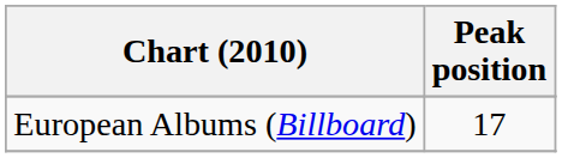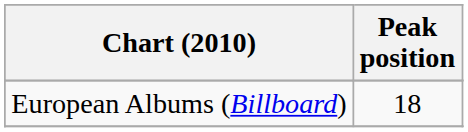European Albums (Billboard) | Peak position: 17 -> 18
